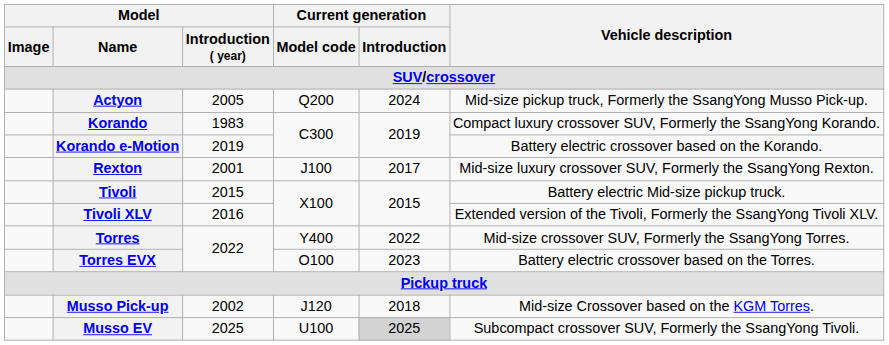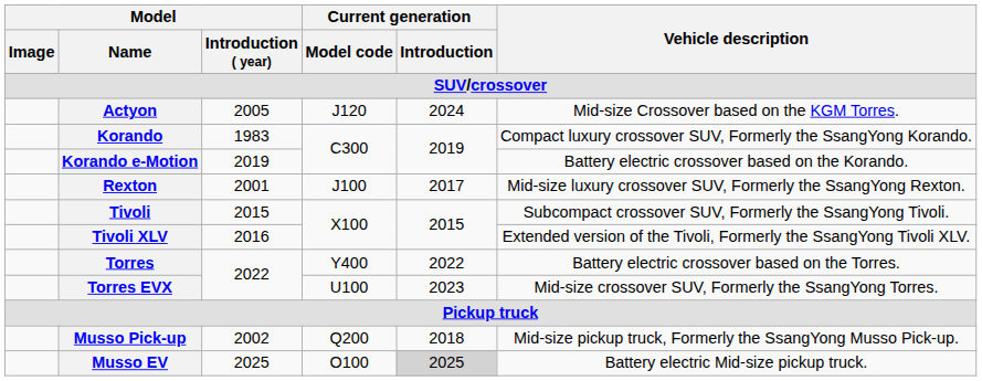Actyon | Current generation / Model code: Q200 -> J120
Actyon | Vehicle description: Mid-size pickup truck, Formerly the SsangYong Musso Pick-up. -> Mid-size Crossover based on the KGM Torres.
Tivoli | Vehicle description: Battery electric Mid-size pickup truck. -> Subcompact crossover SUV, Formerly the SsangYong Tivoli.
Torres | Vehicle description: Mid-size crossover SUV, Formerly the SsangYong Torres. -> Battery electric crossover based on the Torres.
Torres EVX | Current generation / Model code: O100 -> U100
Torres EVX | Vehicle description: Battery electric crossover based on the Torres. -> Mid-size crossover SUV, Formerly the SsangYong Torres.
Musso Pick-up | Current generation / Model code: J120 -> Q200
Musso Pick-up | Vehicle description: Mid-size Crossover based on the KGM Torres. -> Mid-size pickup truck, Formerly the SsangYong Musso Pick-up.
Musso EV | Current generation / Model code: U100 -> O100
Musso EV | Vehicle description: Subcompact crossover SUV, Formerly the SsangYong Tivoli. -> Battery electric Mid-size pickup truck.
